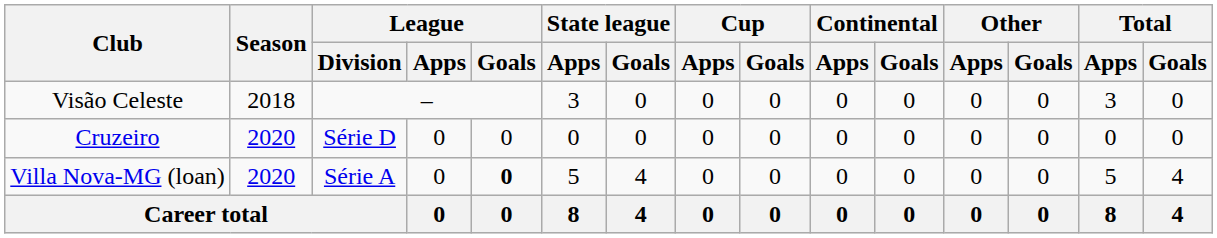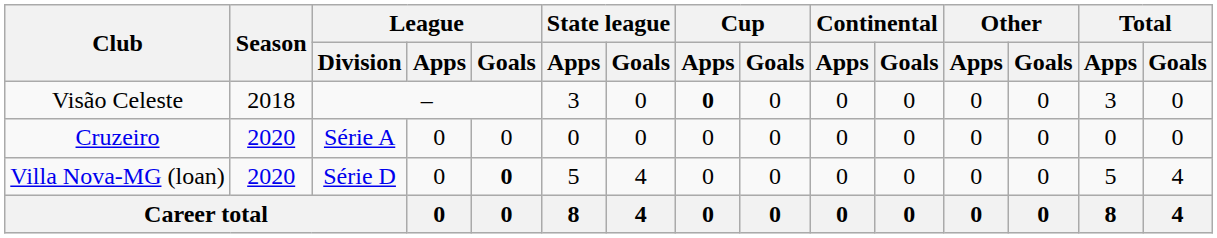Visão Celeste | Cup / Apps: normal -> bold
Cruzeiro | League / Division: Série D -> Série A
Villa Nova-MG (loan) | League / Division: Série A -> Série D
